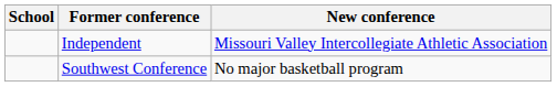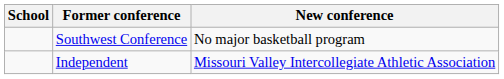rows swapped: Independent <-> Southwest Conference
